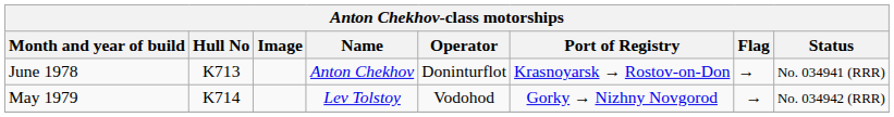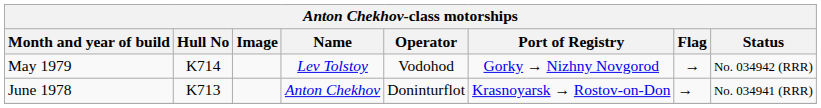rows swapped: June 1978 <-> May 1979
